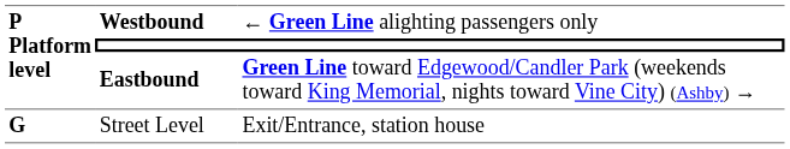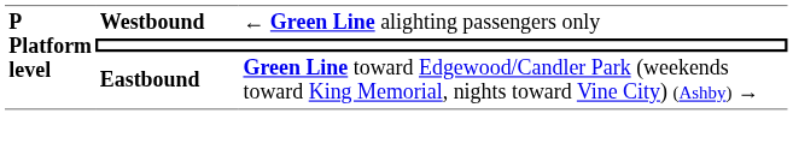- row: G | Street Level | Exit/Entrance, station house
